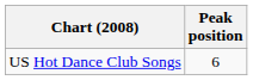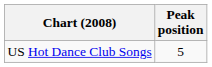US Hot Dance Club Songs | Peak position: 6 -> 5
